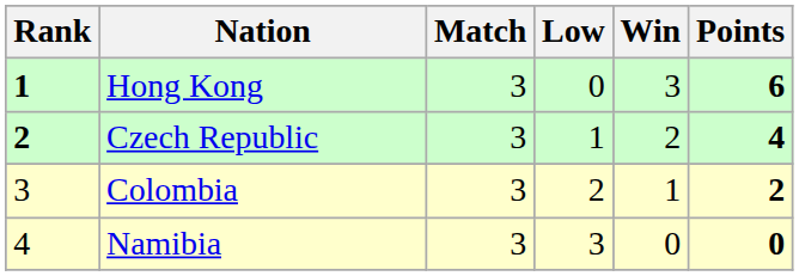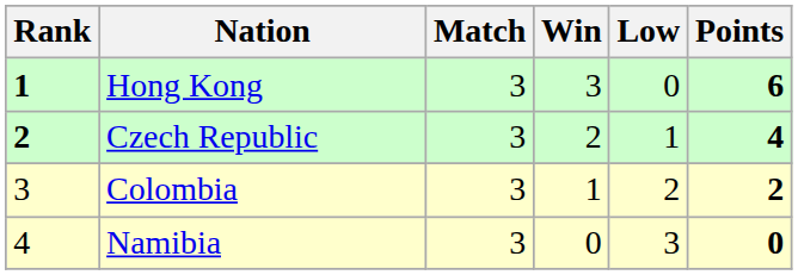columns swapped: Win <-> Low
